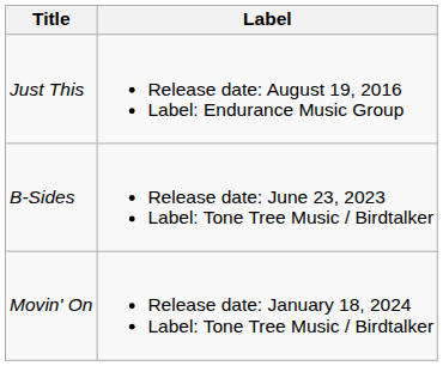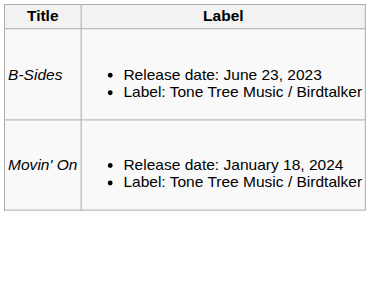- row: Just This | Release date: August 19, 2016 Label: Endurance Music Group
